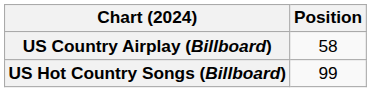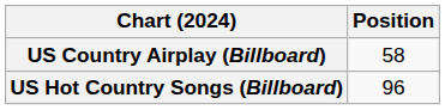US Hot Country Songs (Billboard) | Position: 99 -> 96
